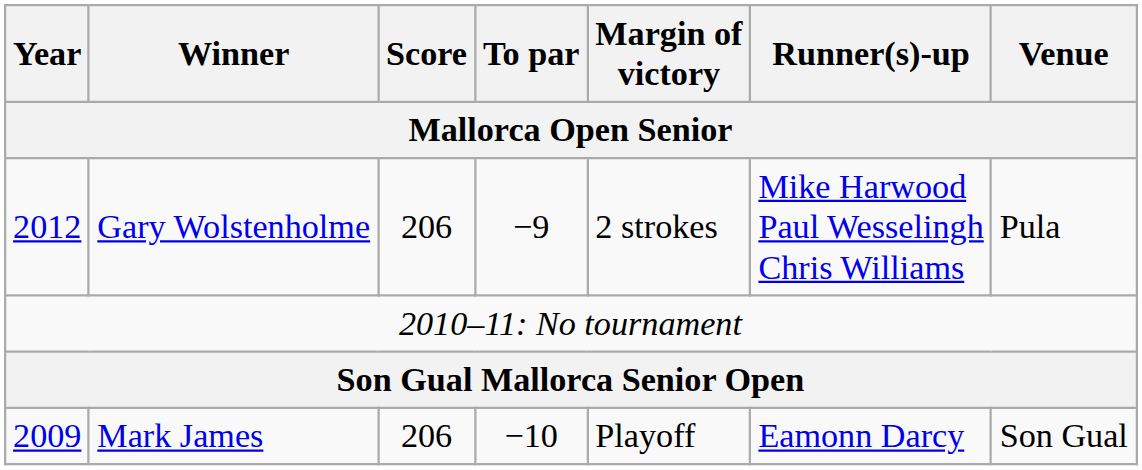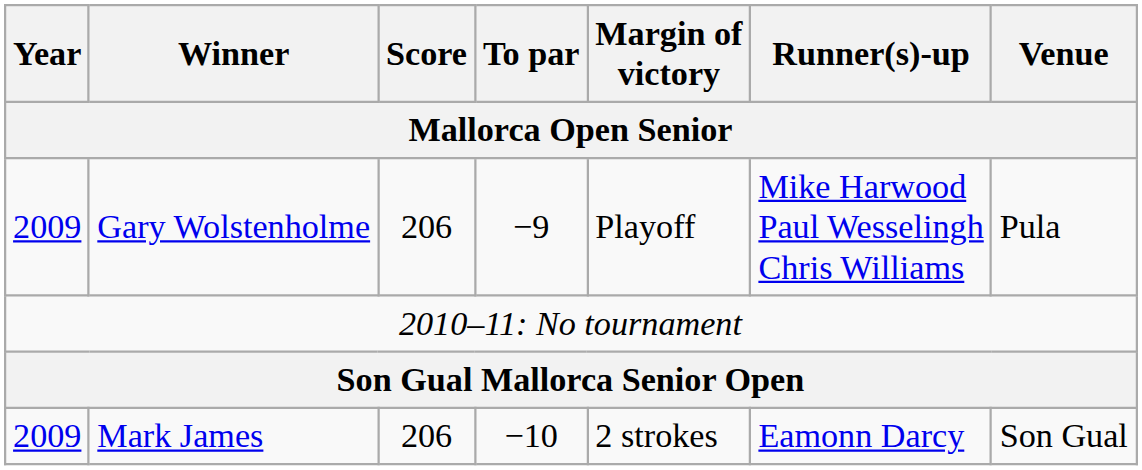Gary Wolstenholme | Year: 2012 -> 2009
Gary Wolstenholme | Margin of victory: 2 strokes -> Playoff
Mark James | Margin of victory: Playoff -> 2 strokes
